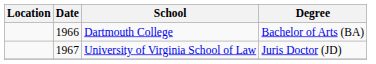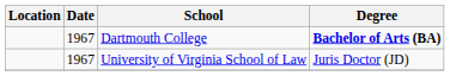Dartmouth College | Date: 1966 -> 1967
Dartmouth College | Degree: normal -> bold
